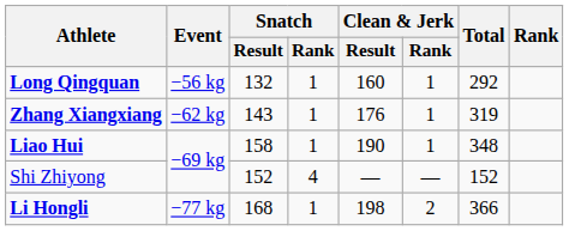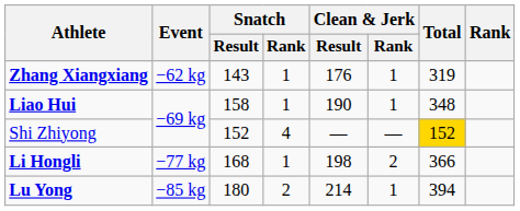- row: Long Qingquan | −56 kg | 132 | 1 | 160 | 1 | 292
Shi Zhiyong | Total: no background -> gold background
+ row: Lu Yong | −85 kg | 180 | 2 | 214 | 1 | 394
